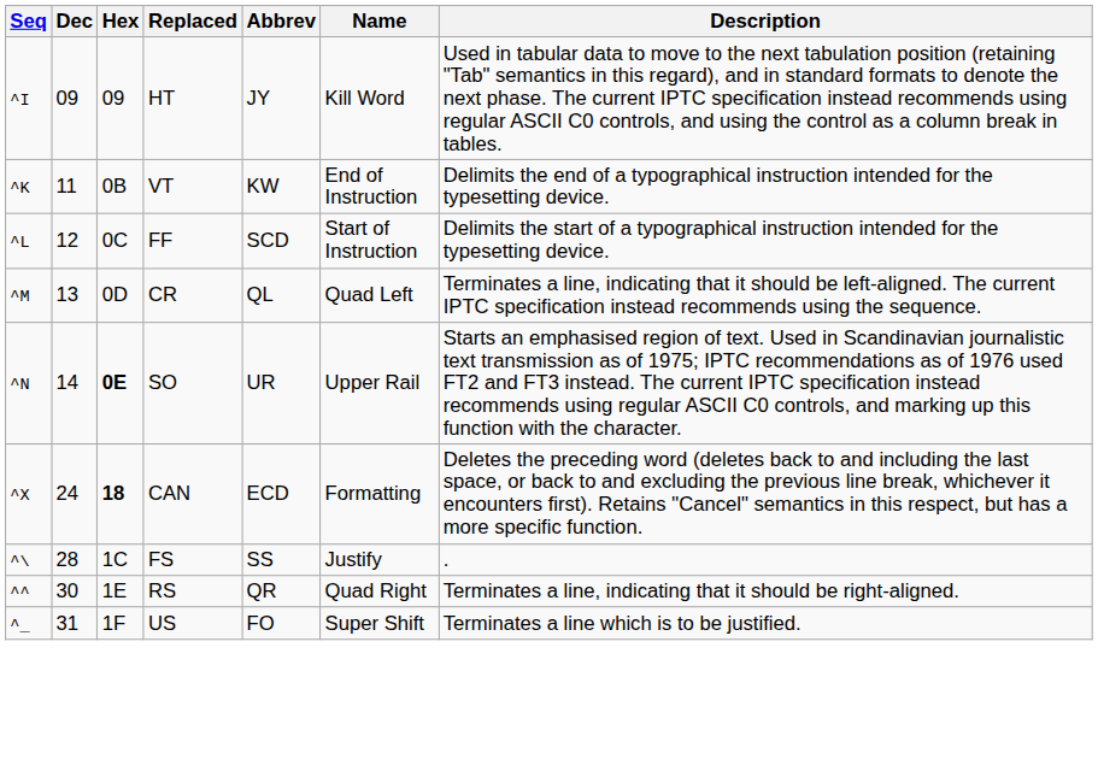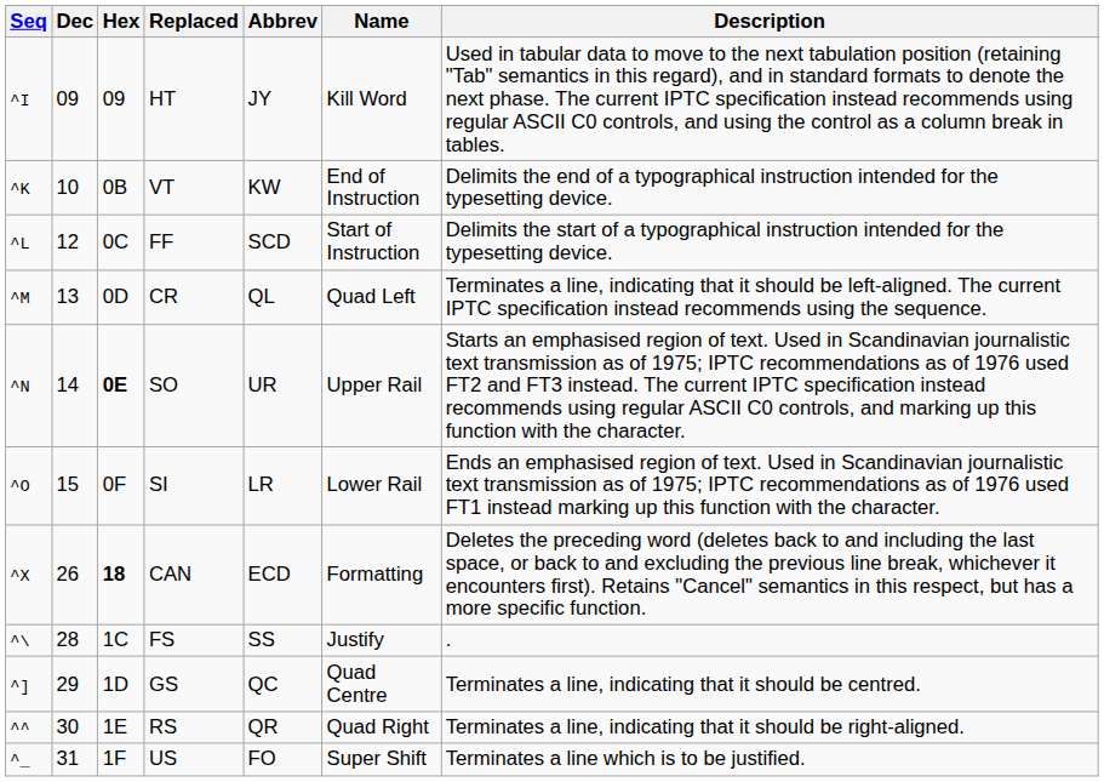VT | Dec: 11 -> 10
+ row: ^O | 15 | 0F | SI | LR | Lower Rail | Ends an emphasised region of text. Used in Scandinavian journalistic text transmission as of 1975; IPTC recommendations as of 1976 used FT1 instead marking up this function with the character.
CAN | Dec: 24 -> 26
+ row: ^] | 29 | 1D | GS | QC | Quad Centre | Terminates a line, indicating that it should be centred.
